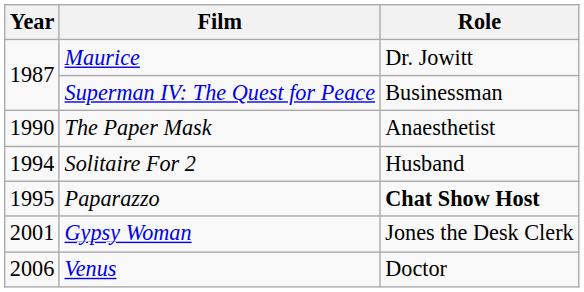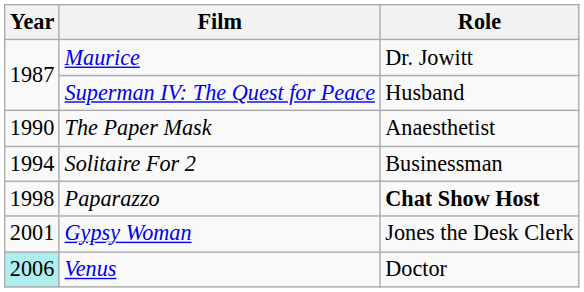Superman IV: The Quest for Peace | Role: Businessman -> Husband
Solitaire For 2 | Role: Husband -> Businessman
Paparazzo | Year: 1995 -> 1998
Venus | Year: no background -> paleturquoise background
